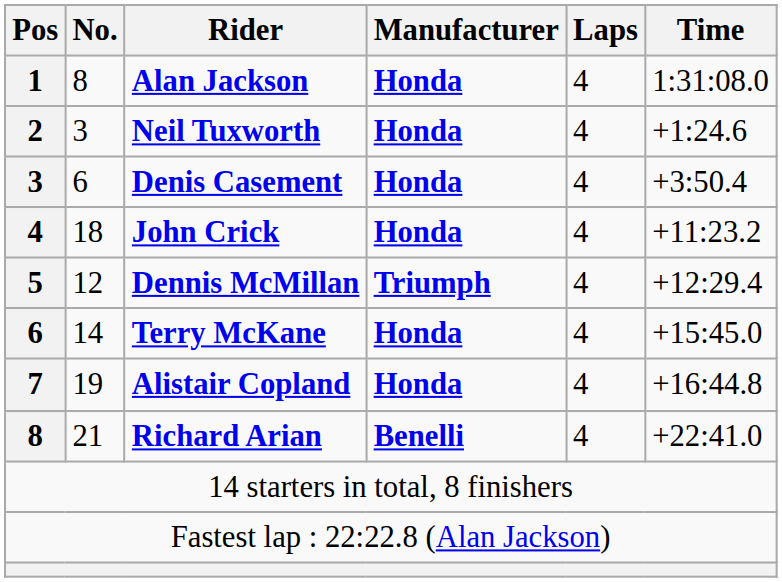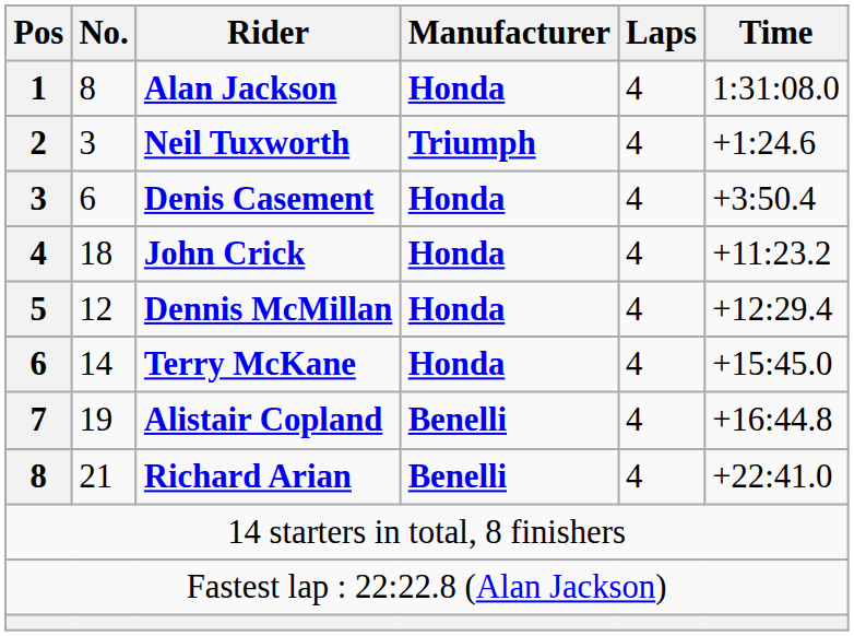Neil Tuxworth | Manufacturer: Honda -> Triumph
Dennis McMillan | Manufacturer: Triumph -> Honda
Alistair Copland | Manufacturer: Honda -> Benelli
